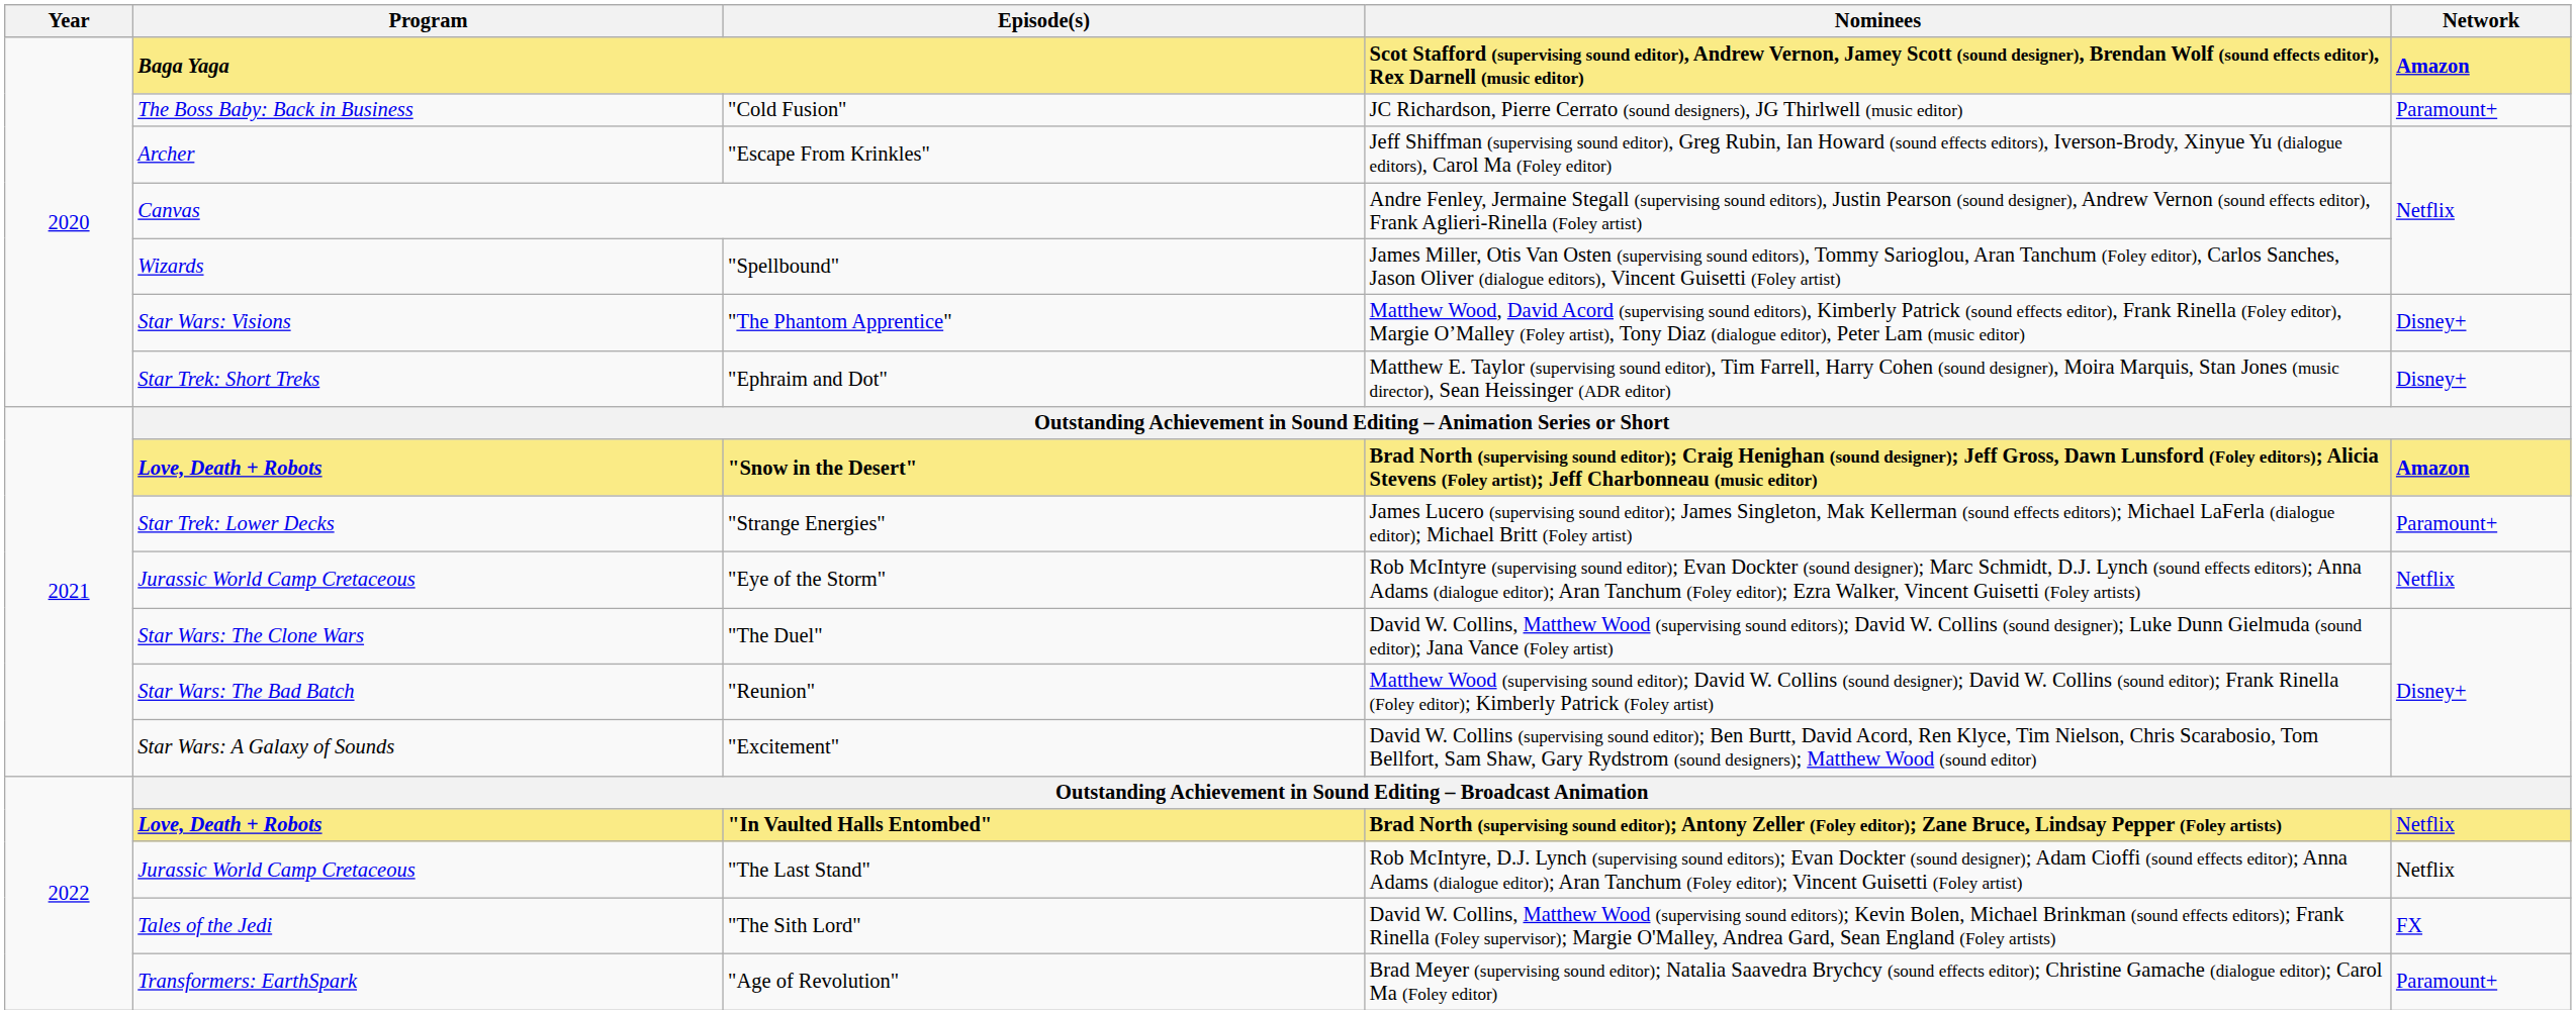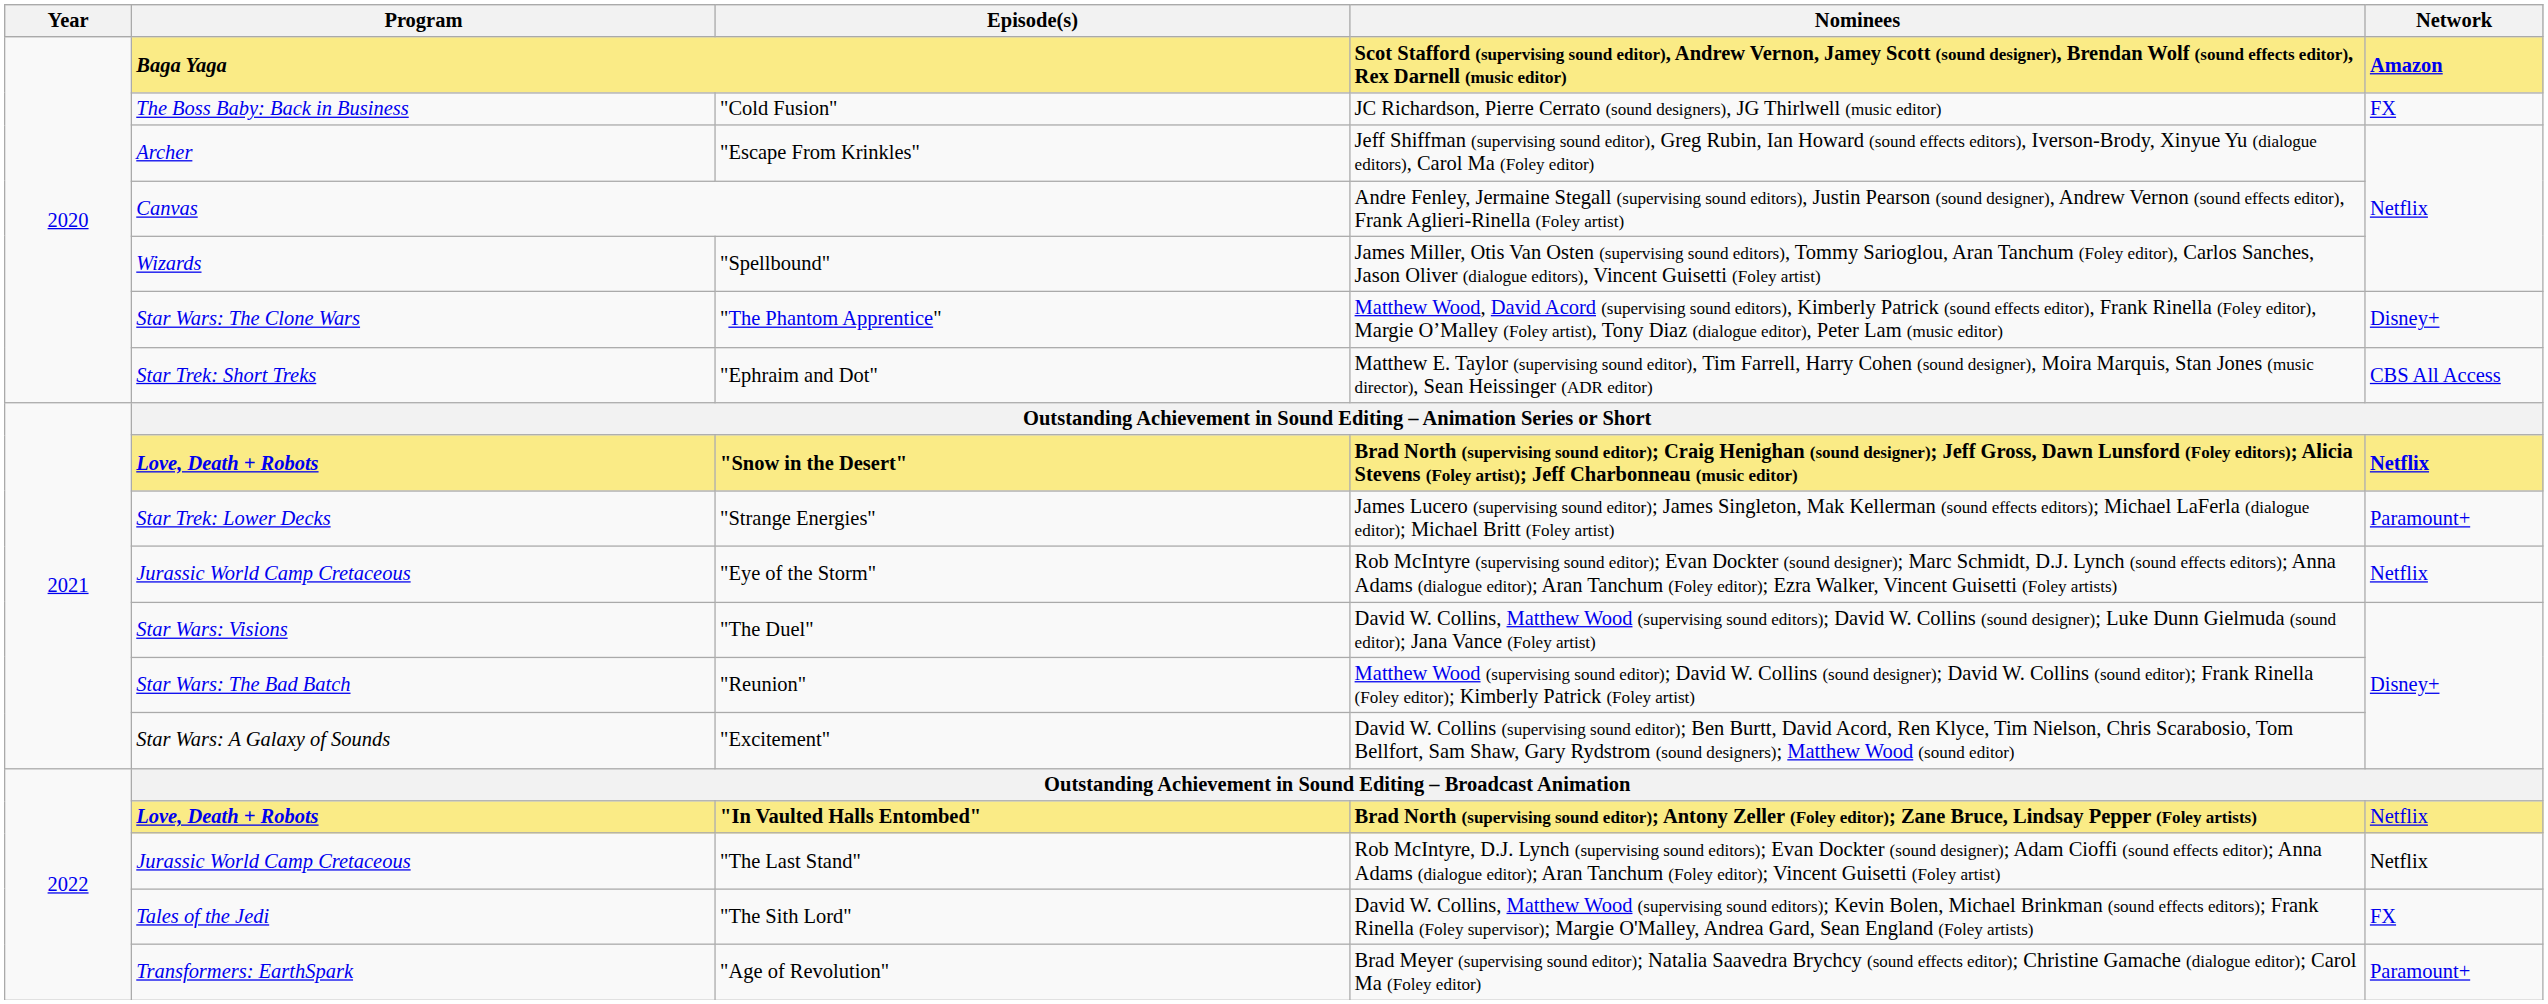"Cold Fusion" | Network: Paramount+ -> FX
"The Phantom Apprentice" | Program: Star Wars: Visions -> Star Wars: The Clone Wars
"Ephraim and Dot" | Network: Disney+ -> CBS All Access
"Snow in the Desert" | Network: Amazon -> Netflix
"The Duel" | Program: Star Wars: The Clone Wars -> Star Wars: Visions
